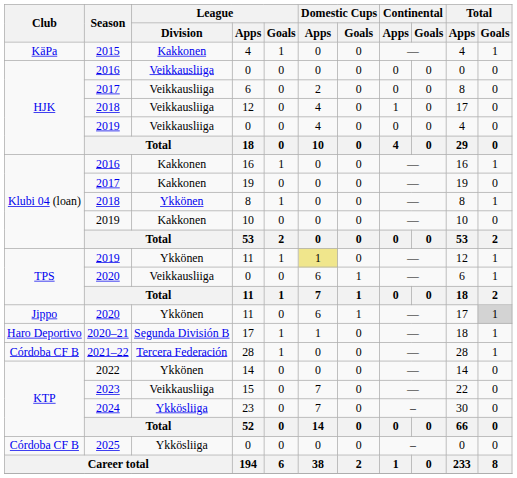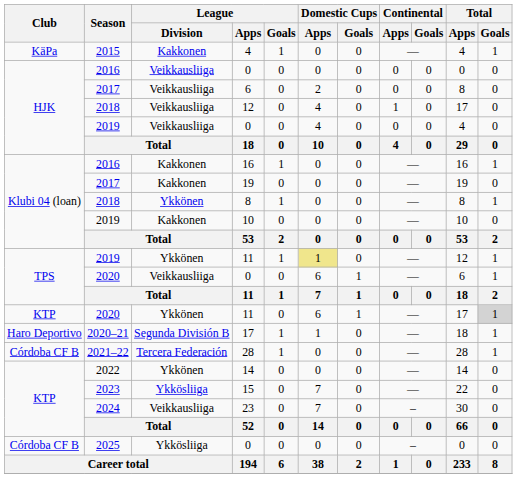2020 / 11 | Club: Jippo -> KTP
15 | League / Division: Veikkausliiga -> Ykkösliiga
23 | League / Division: Ykkösliiga -> Veikkausliiga
